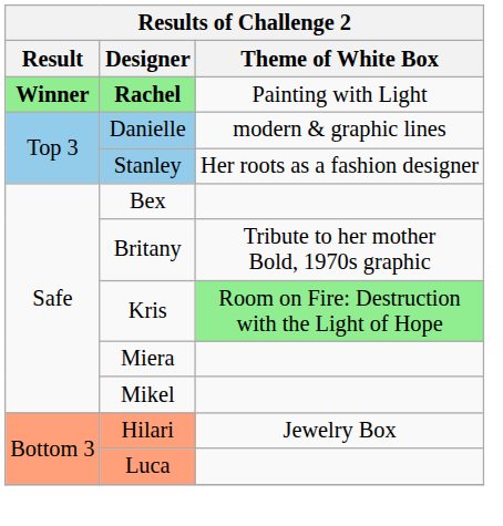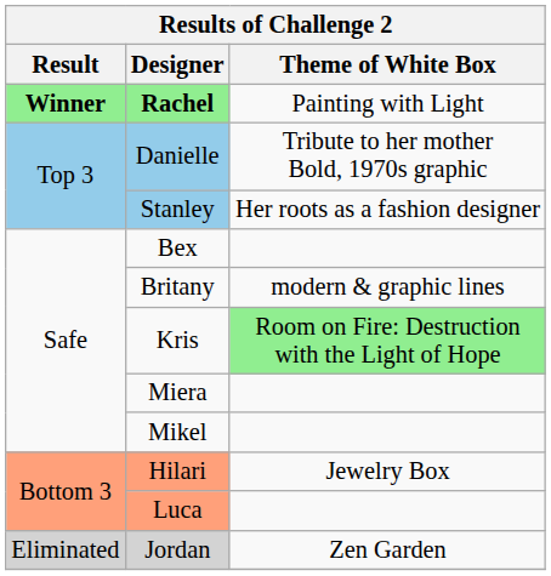Danielle | Theme of White Box: modern & graphic lines -> Tribute to her mother Bold, 1970s graphic
Britany | Theme of White Box: Tribute to her mother Bold, 1970s graphic -> modern & graphic lines
+ row: Eliminated | Jordan | Zen Garden
